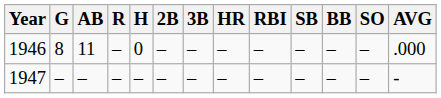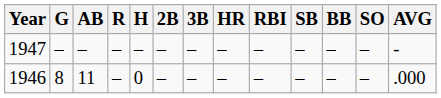rows swapped: 1946 <-> 1947
